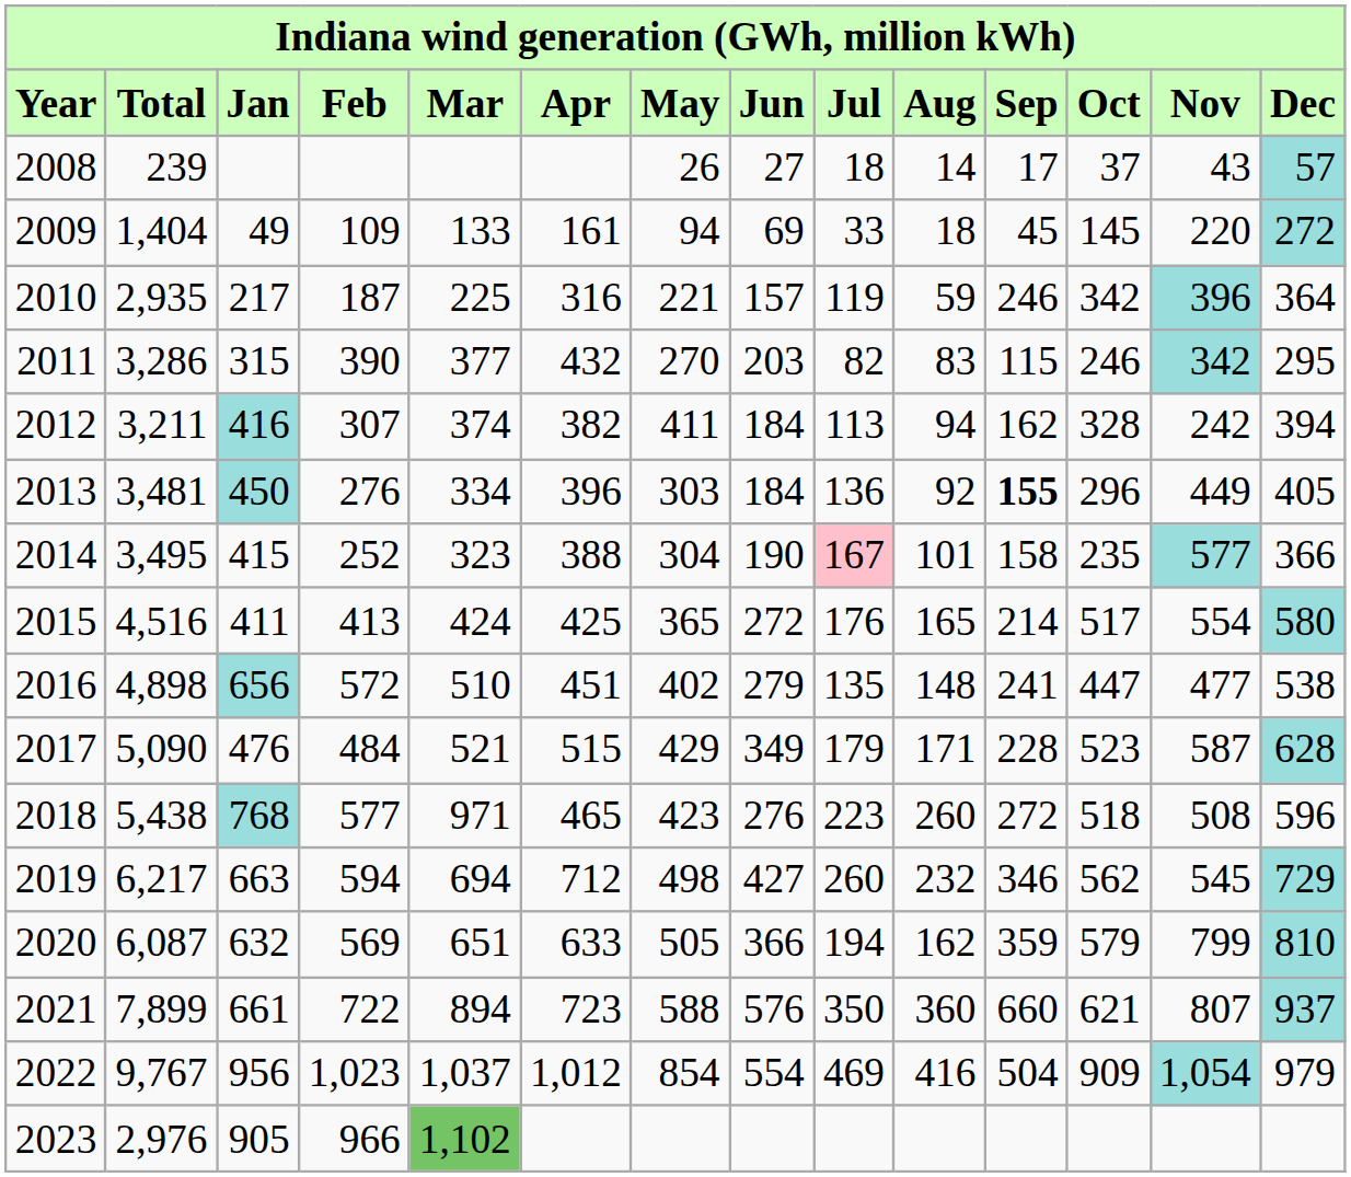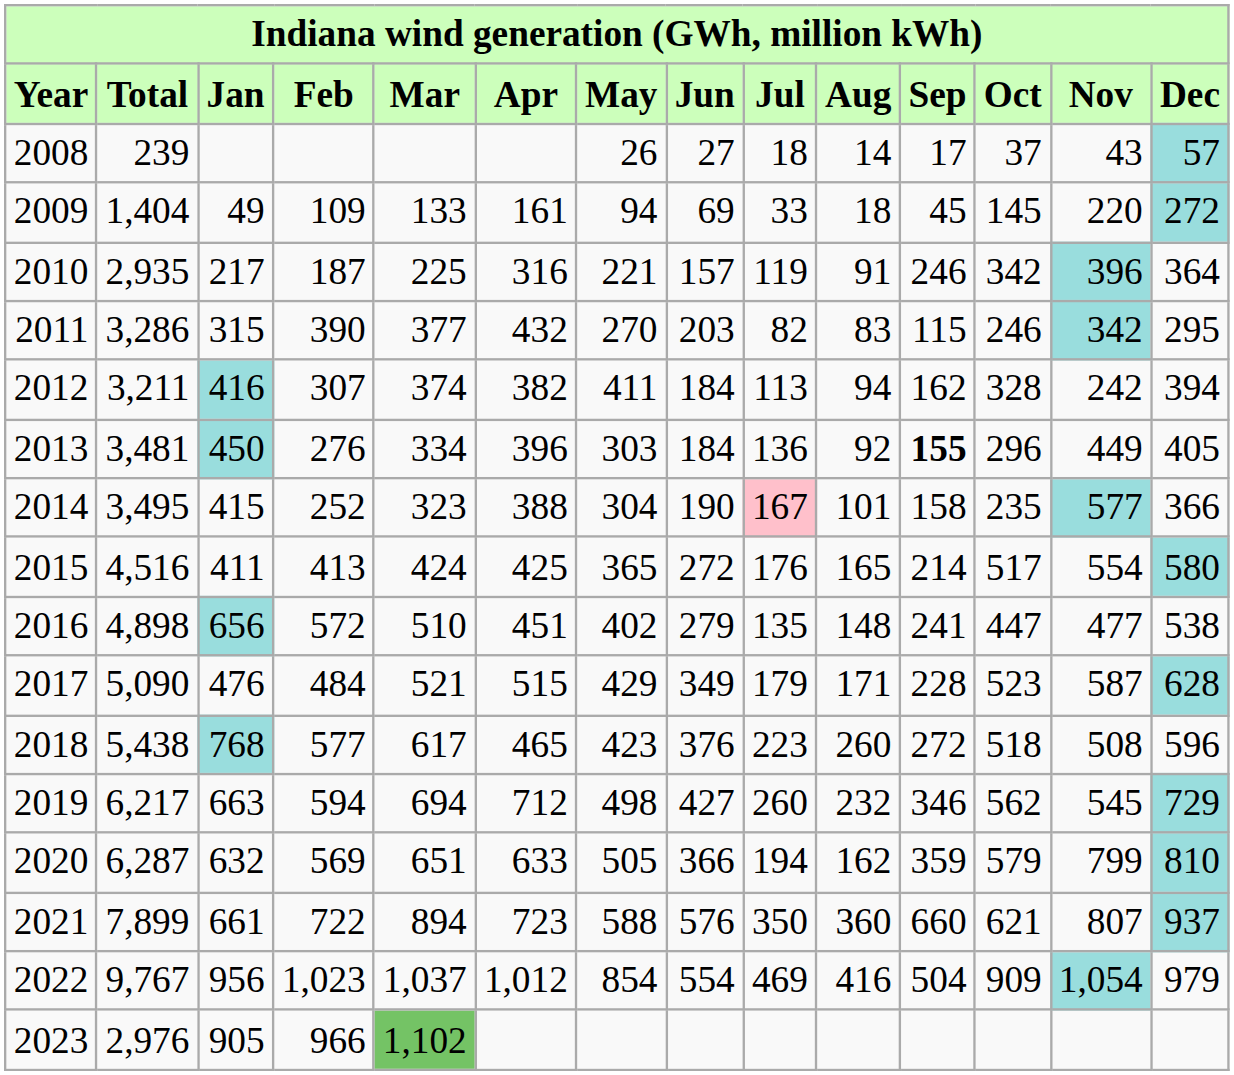2010 | Aug: 59 -> 91
2018 | Mar: 971 -> 617
2018 | Jun: 276 -> 376
2020 | Total: 6,087 -> 6,287
